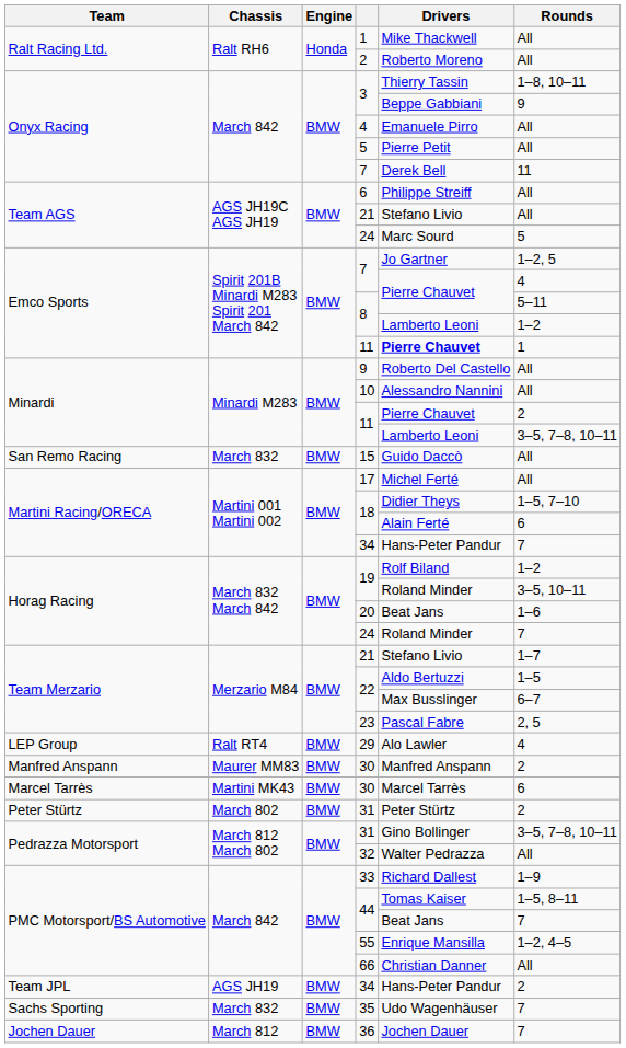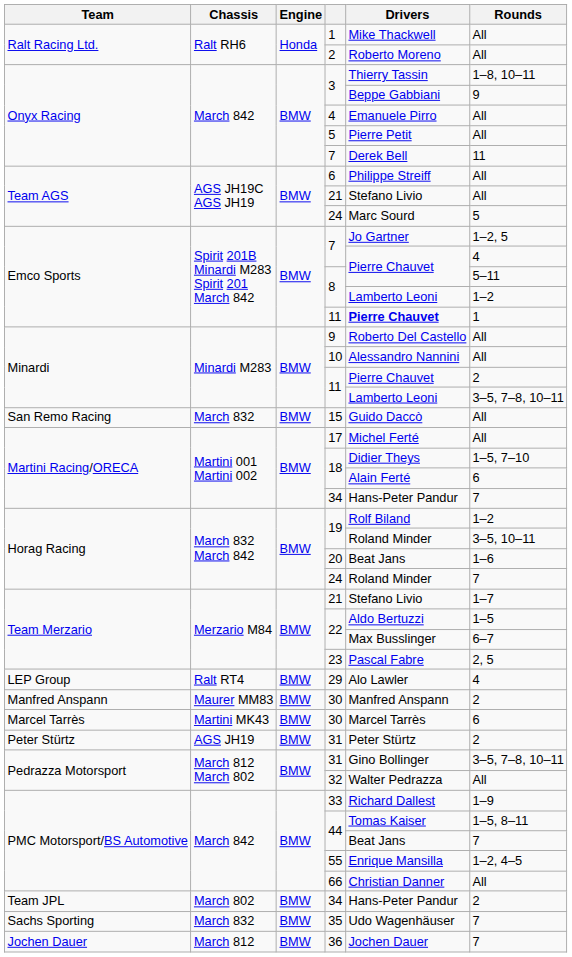Peter Stürtz / 31 | Chassis: March 802 -> AGS JH19
Team JPL / 34 | Chassis: AGS JH19 -> March 802
